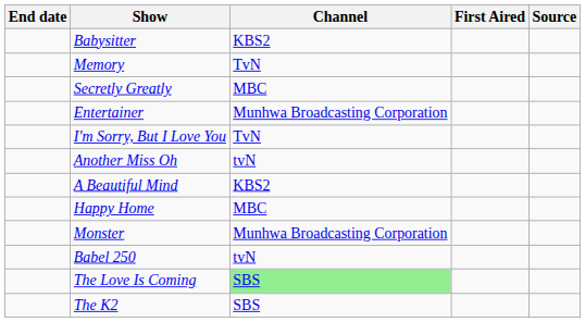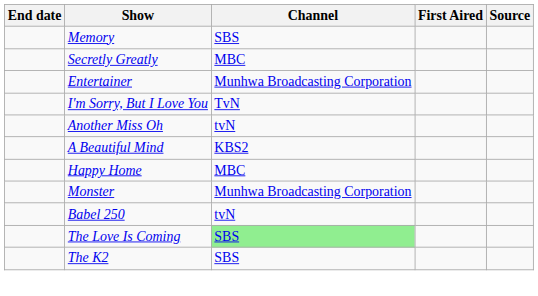- row: Babysitter | KBS2
Memory | Channel: TvN -> SBS
